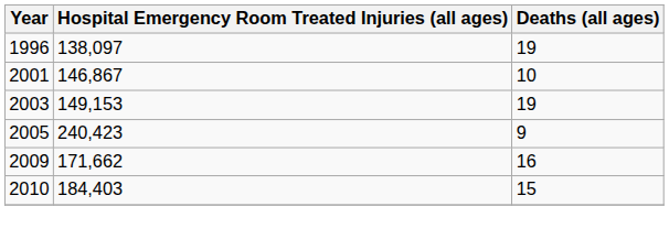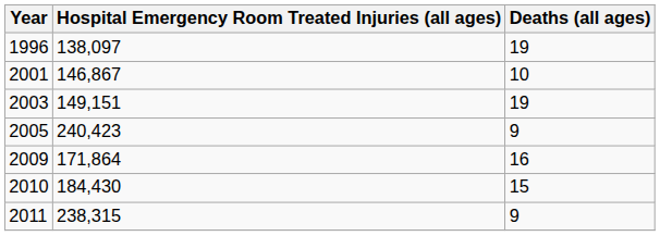2003 | Hospital Emergency Room Treated Injuries (all ages): 149,153 -> 149,151
2009 | Hospital Emergency Room Treated Injuries (all ages): 171,662 -> 171,864
2010 | Hospital Emergency Room Treated Injuries (all ages): 184,403 -> 184,430
+ row: 2011 | 238,315 | 9
